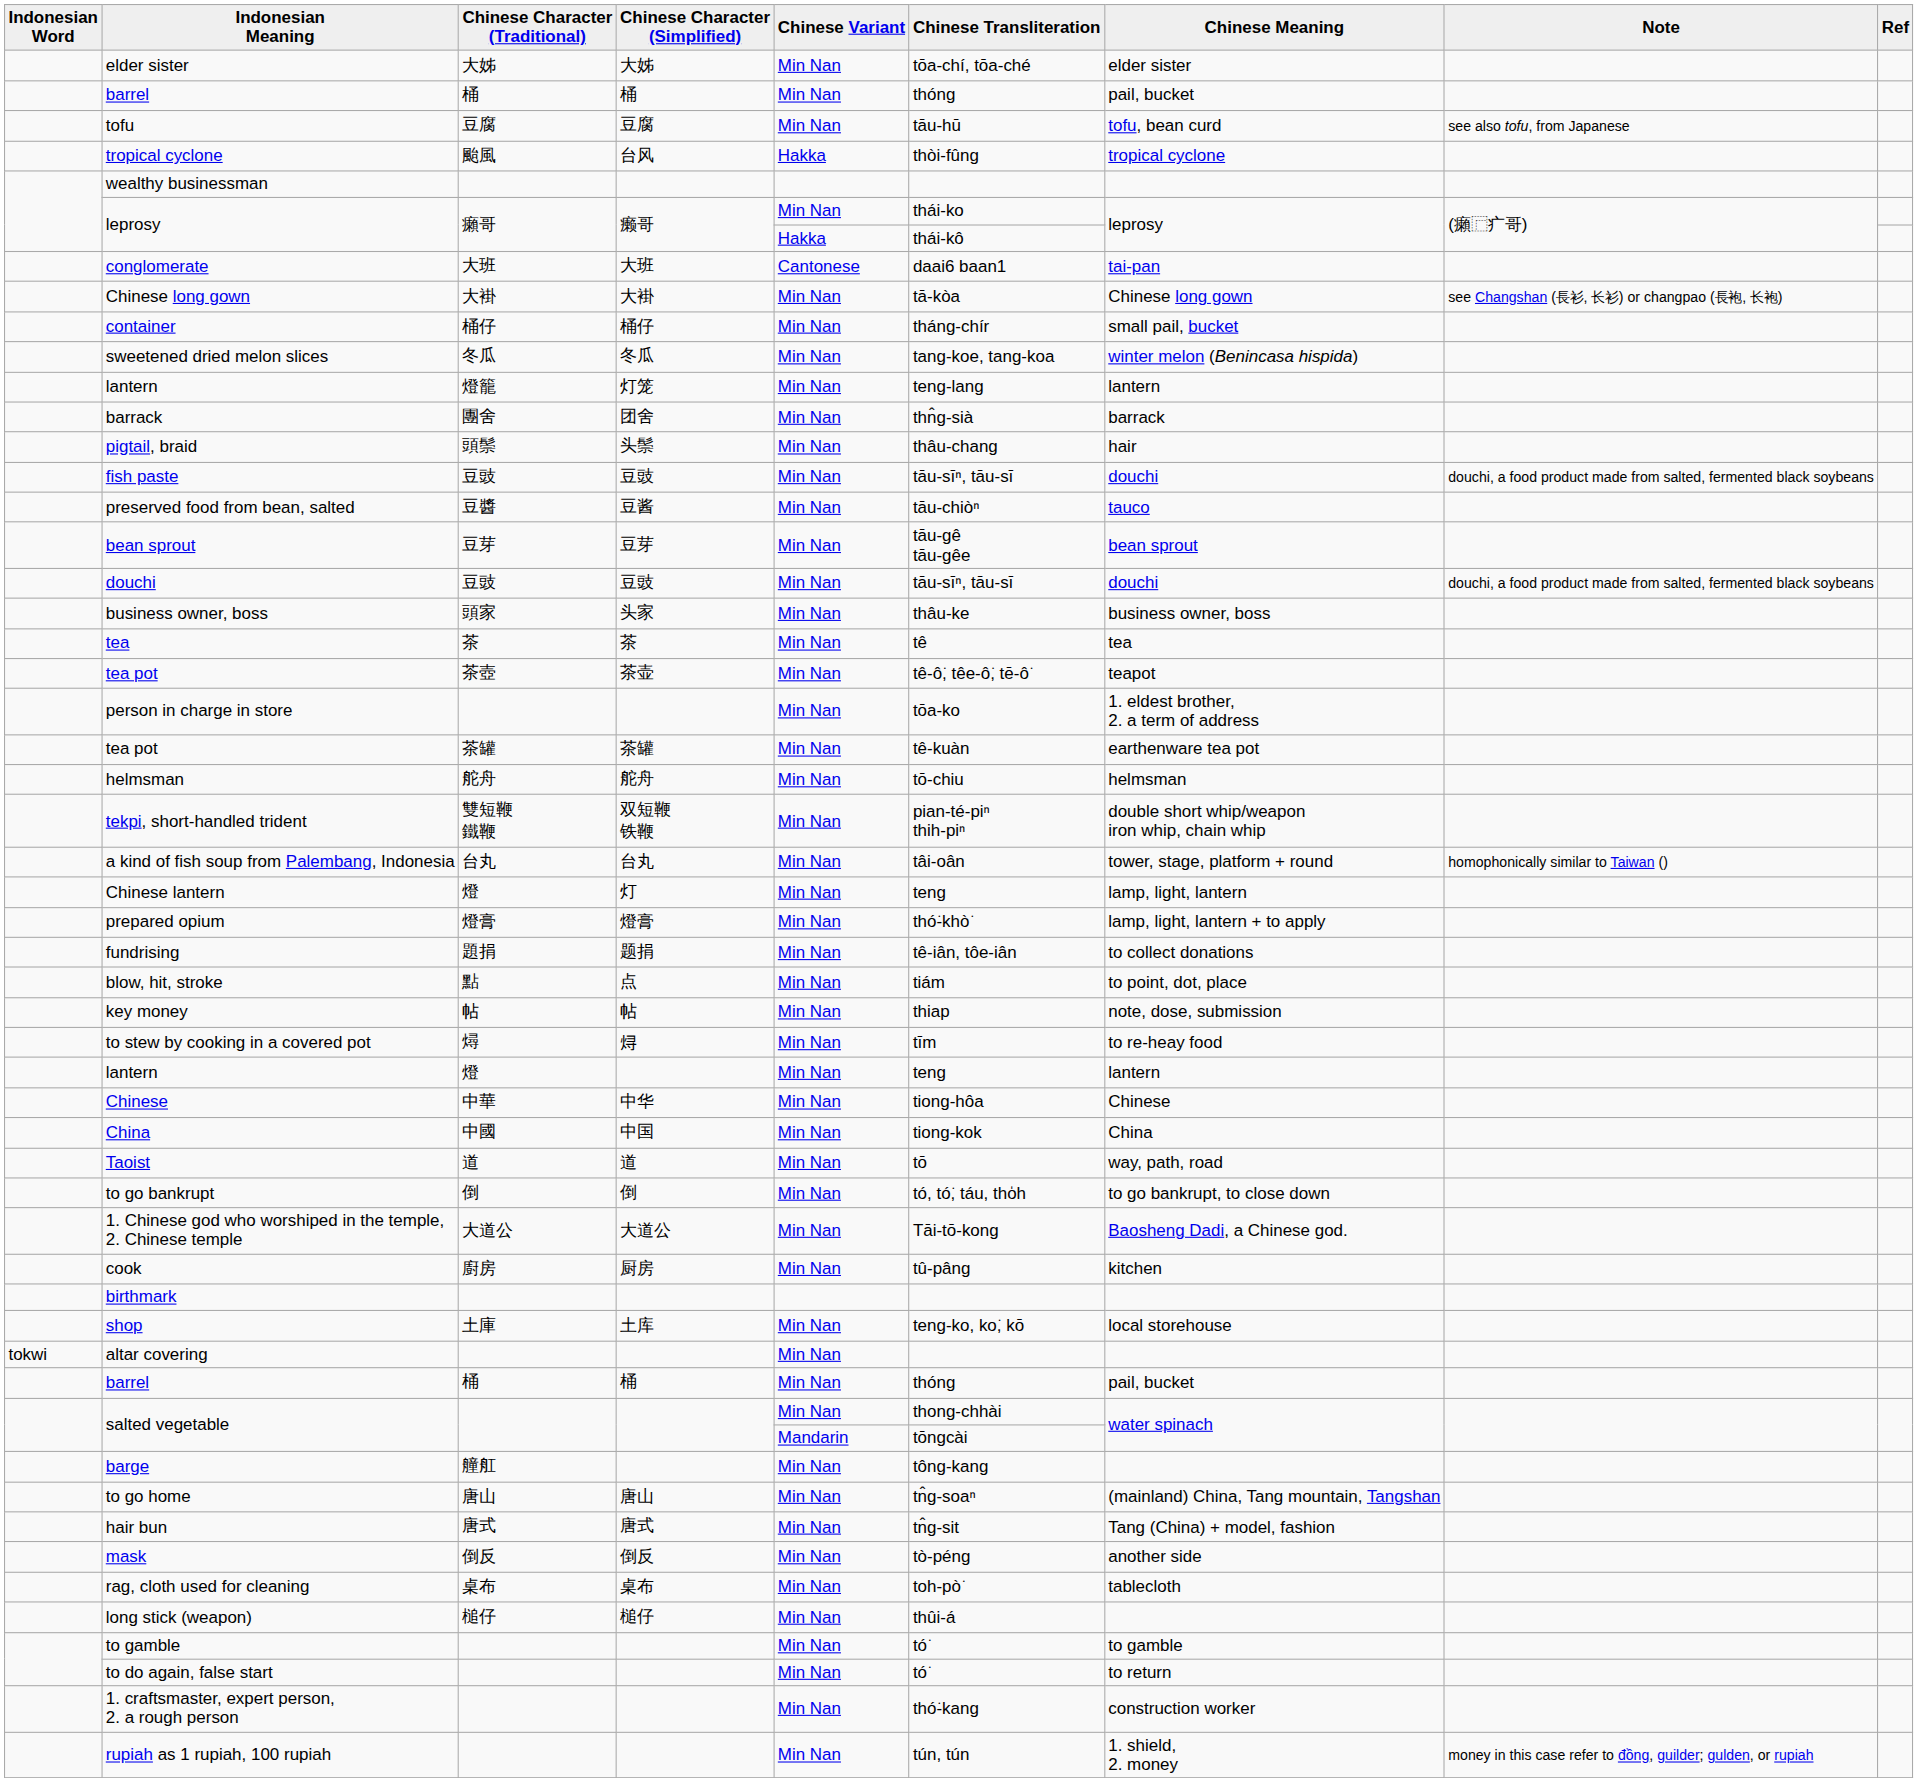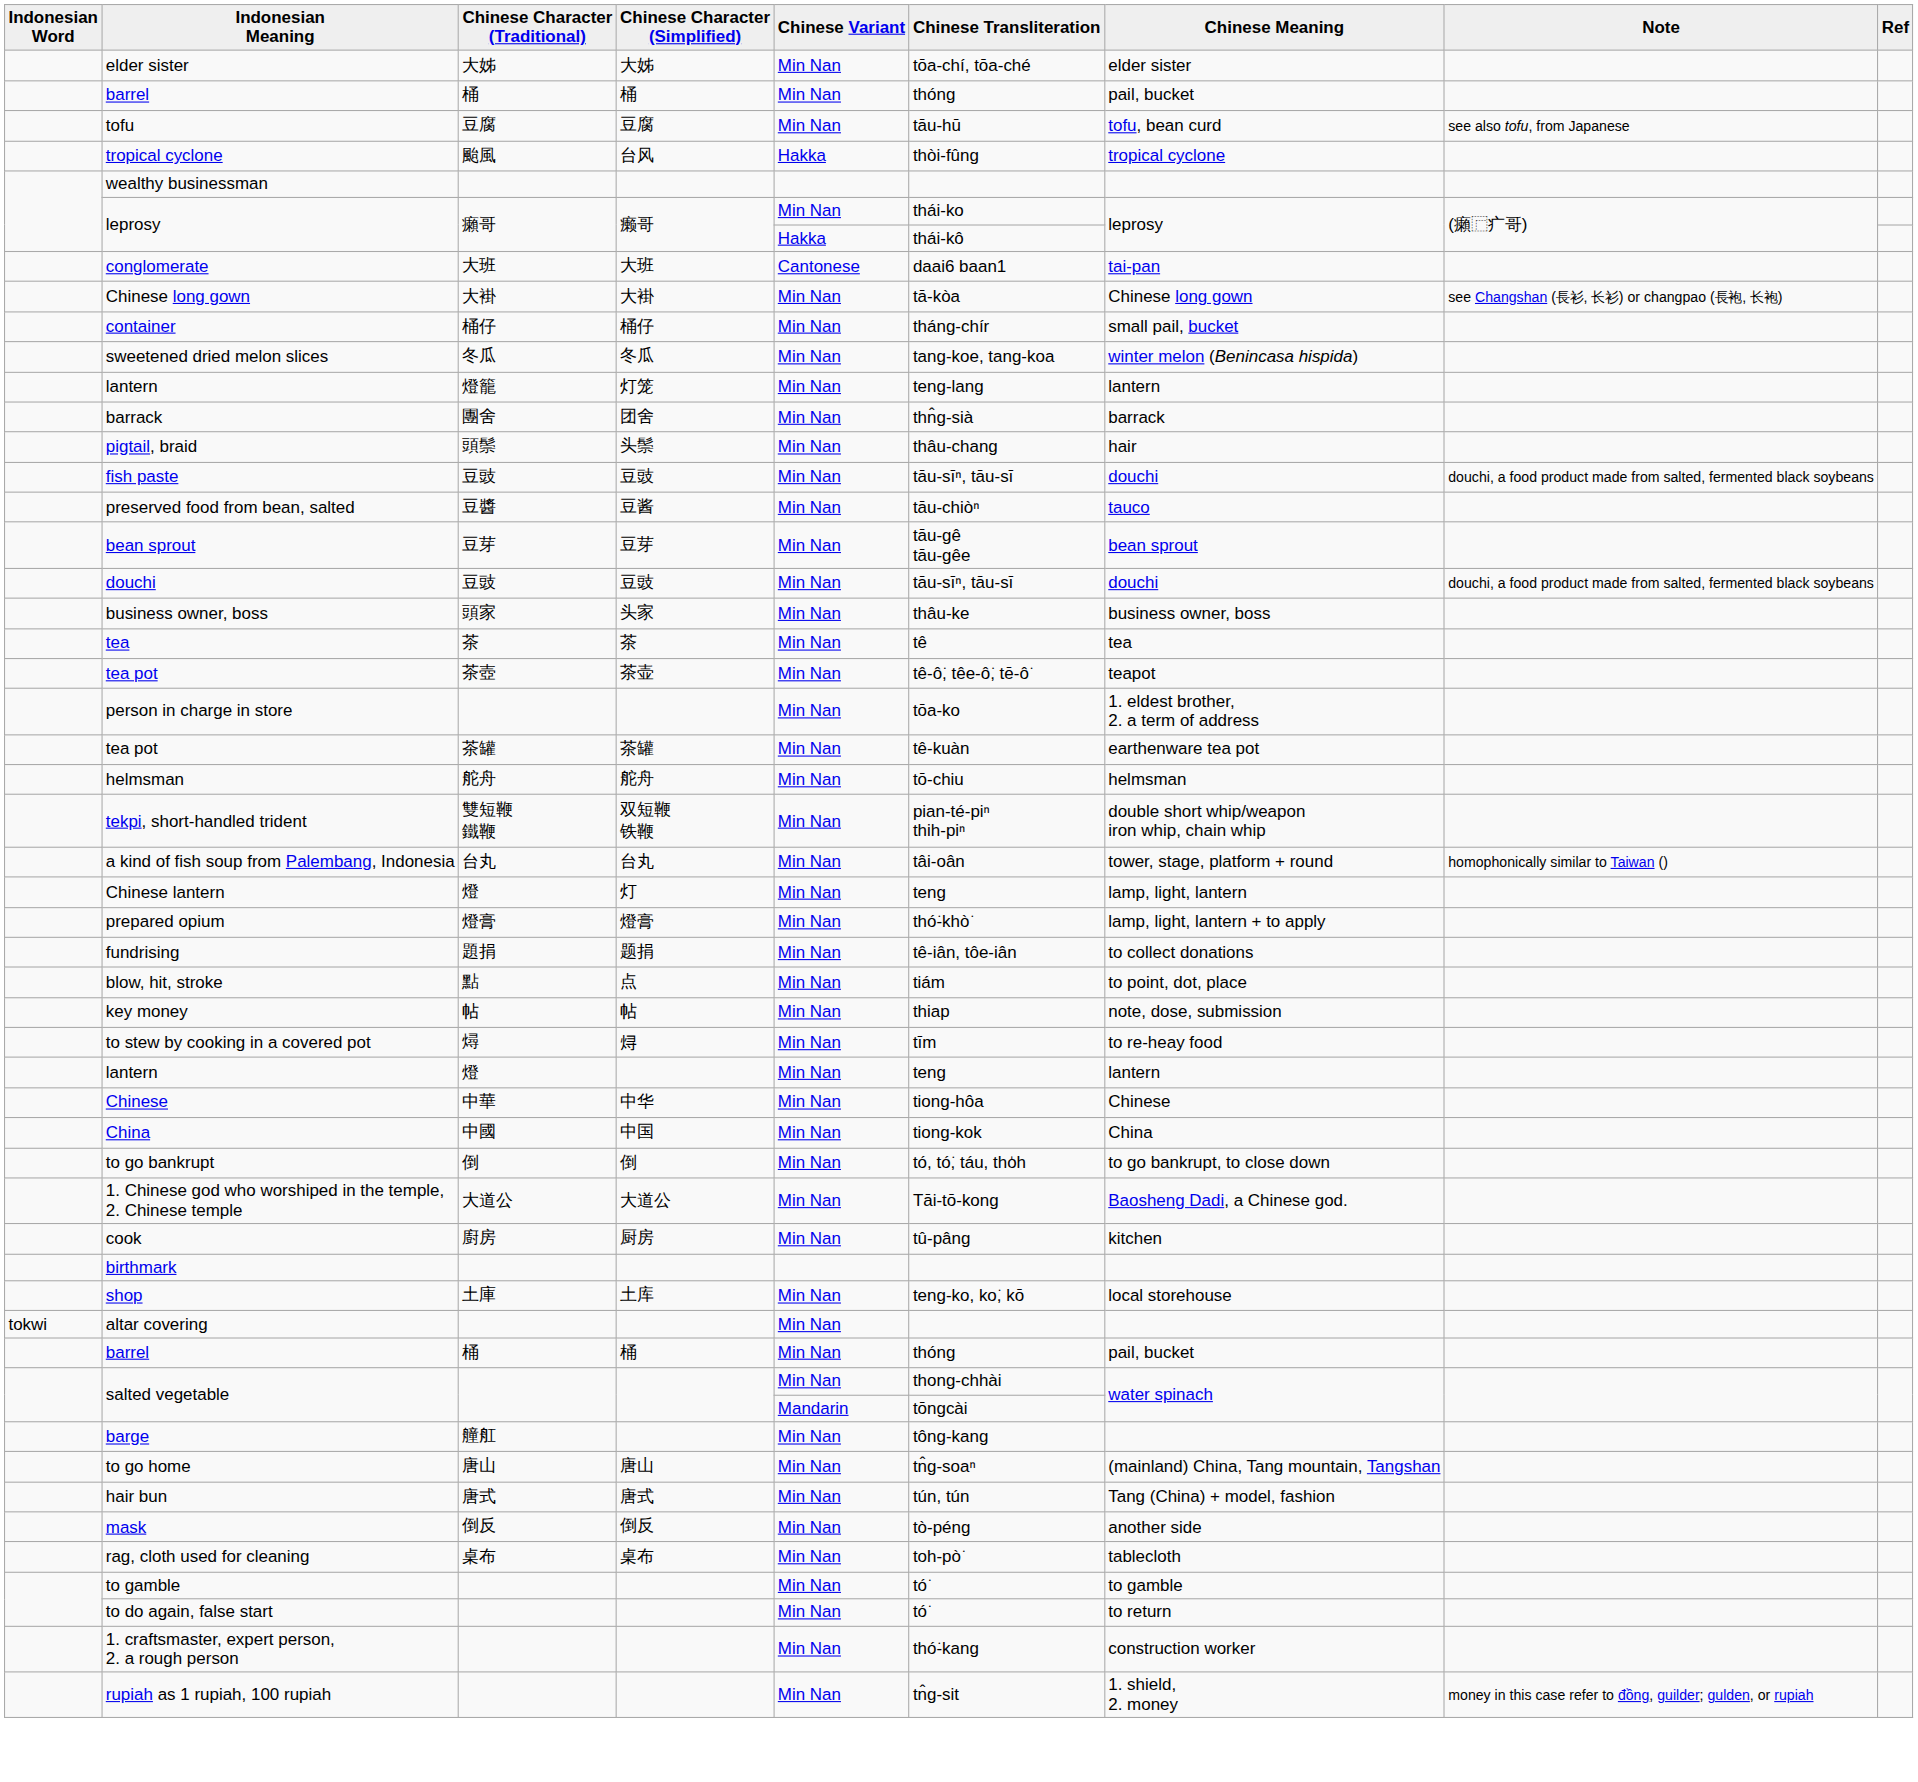- row: Taoist | 道 | 道 | Min Nan | tō | way, path, road
hair bun | Chinese Transliteration: tn̂g-sit -> tún, tún
- row: long stick (weapon) | 槌仔 | 槌仔 | Min Nan | thûi-á
rupiah as 1 rupiah, 100 rupiah | Chinese Transliteration: tún, tún -> tn̂g-sit
